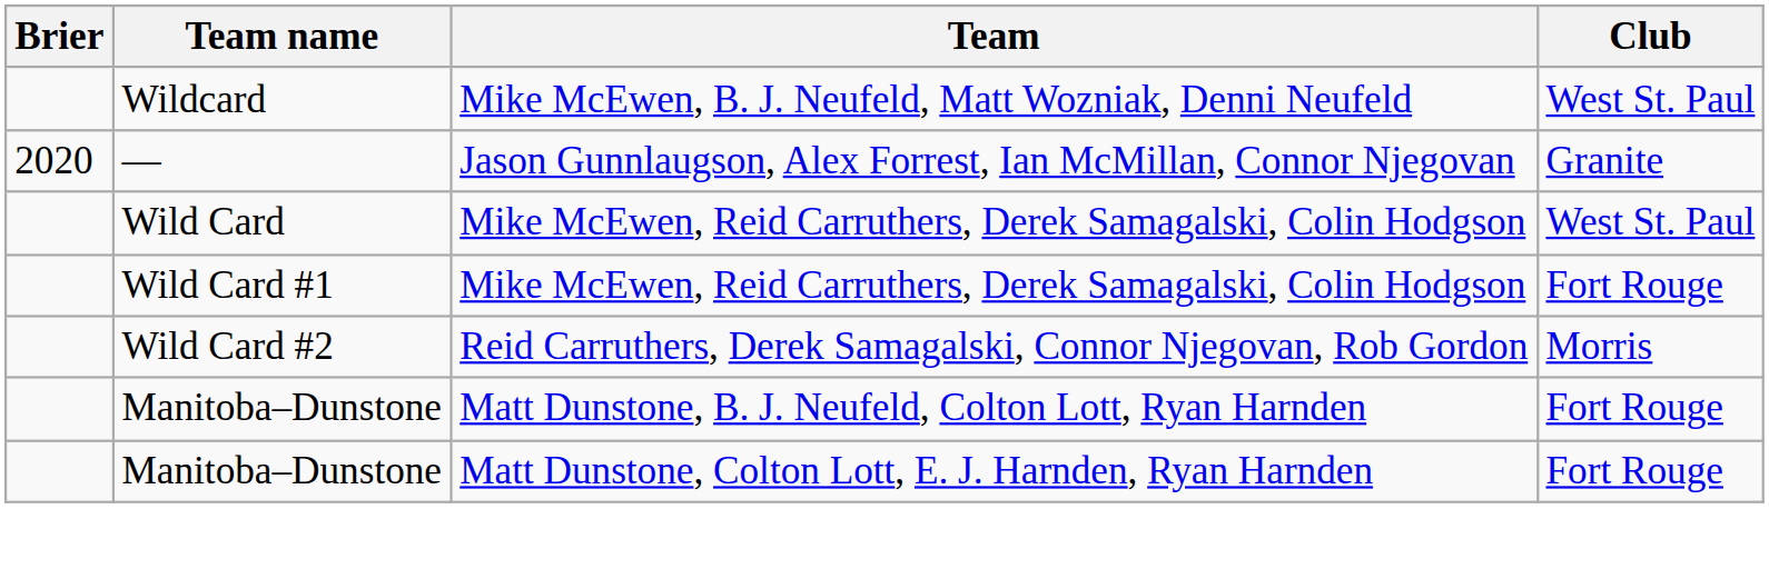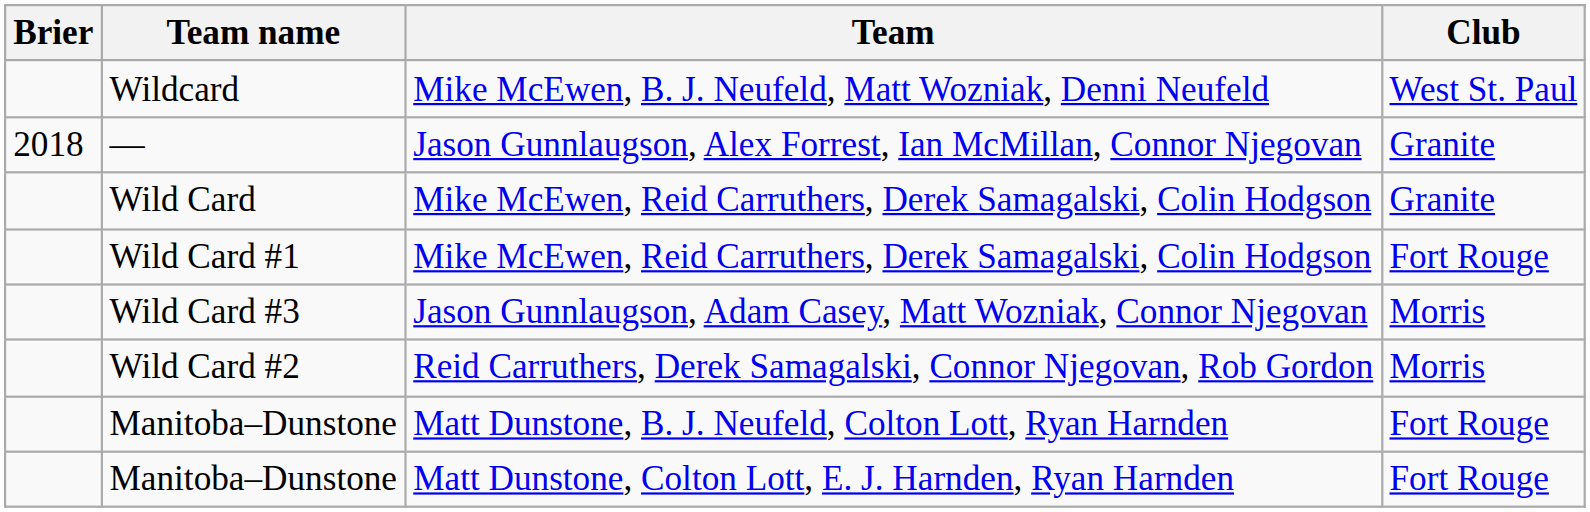— | Brier: 2020 -> 2018
Wild Card | Club: West St. Paul -> Granite
+ row: Wild Card #3 | Jason Gunnlaugson, Adam Casey, Matt Wozniak, Connor Njegovan | Morris
